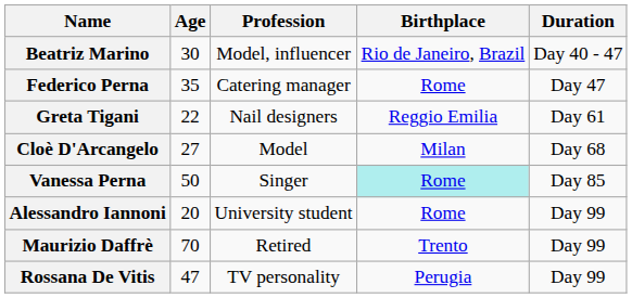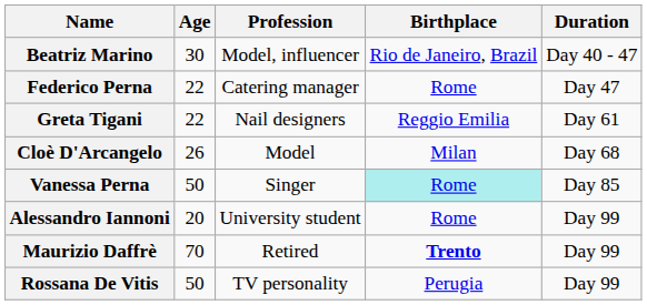Federico Perna | Age: 35 -> 22
Cloè D'Arcangelo | Age: 27 -> 26
Maurizio Daffrè | Birthplace: normal -> bold
Rossana De Vitis | Age: 47 -> 50
